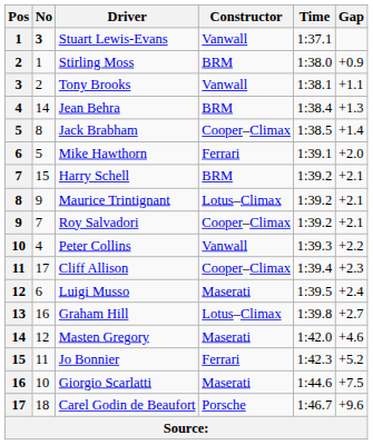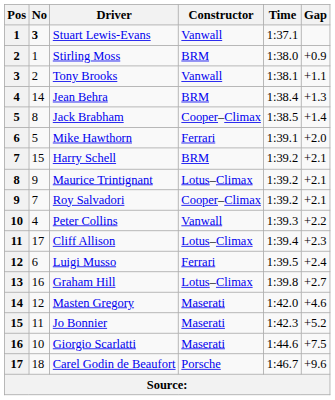Cliff Allison | Constructor: Cooper–Climax -> Lotus–Climax
Luigi Musso | Constructor: Maserati -> Ferrari
Jo Bonnier | Constructor: Ferrari -> Maserati
